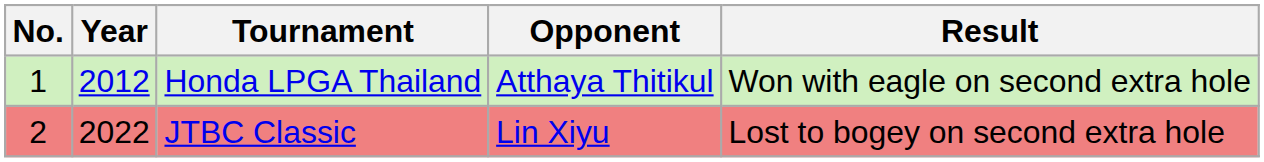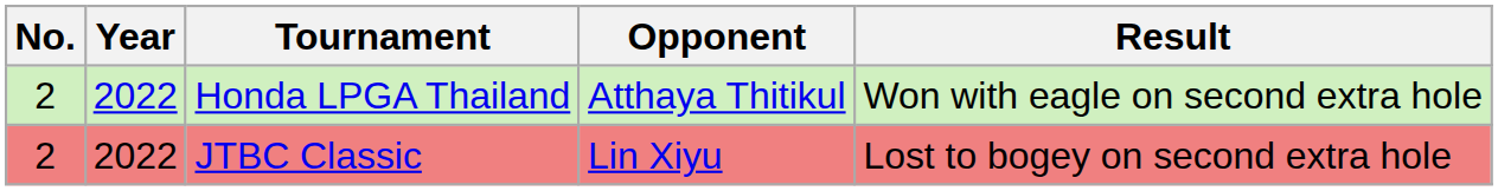Honda LPGA Thailand | No.: 1 -> 2
Honda LPGA Thailand | Year: 2012 -> 2022
